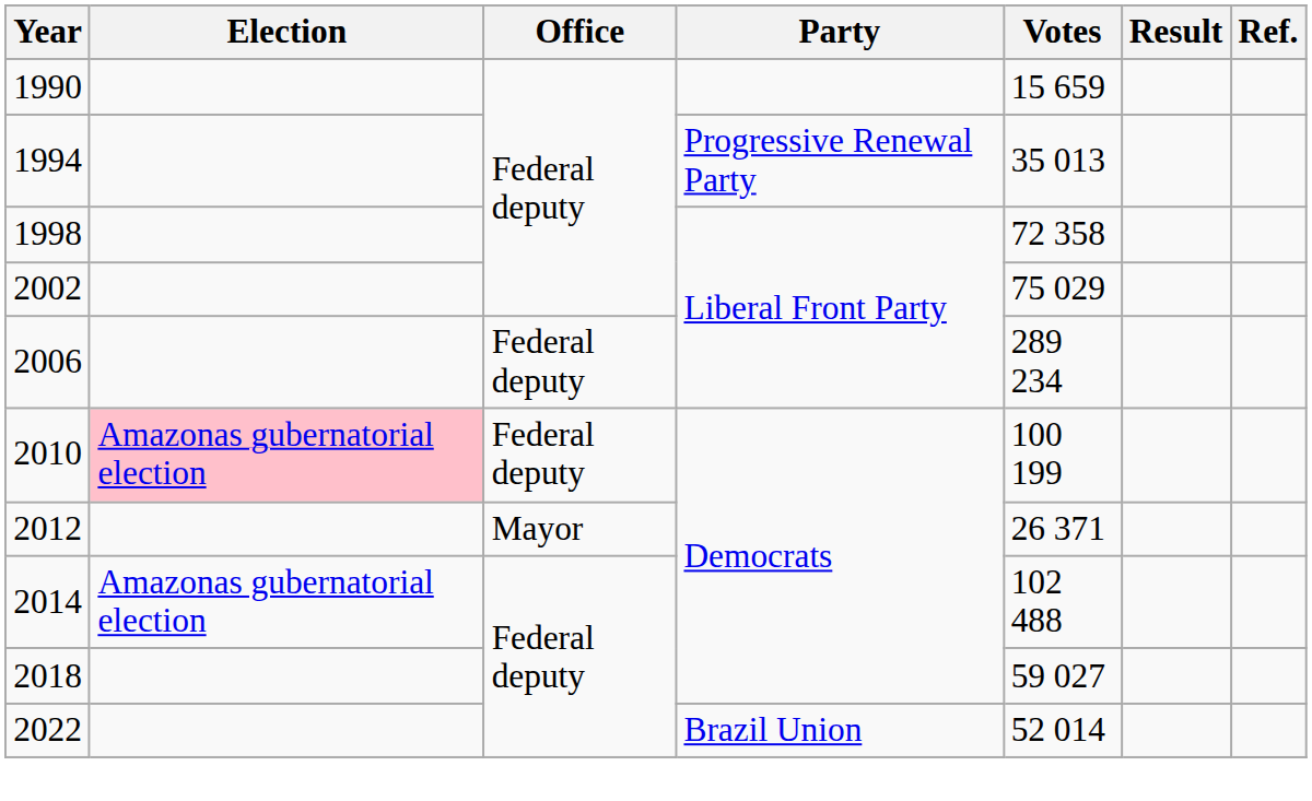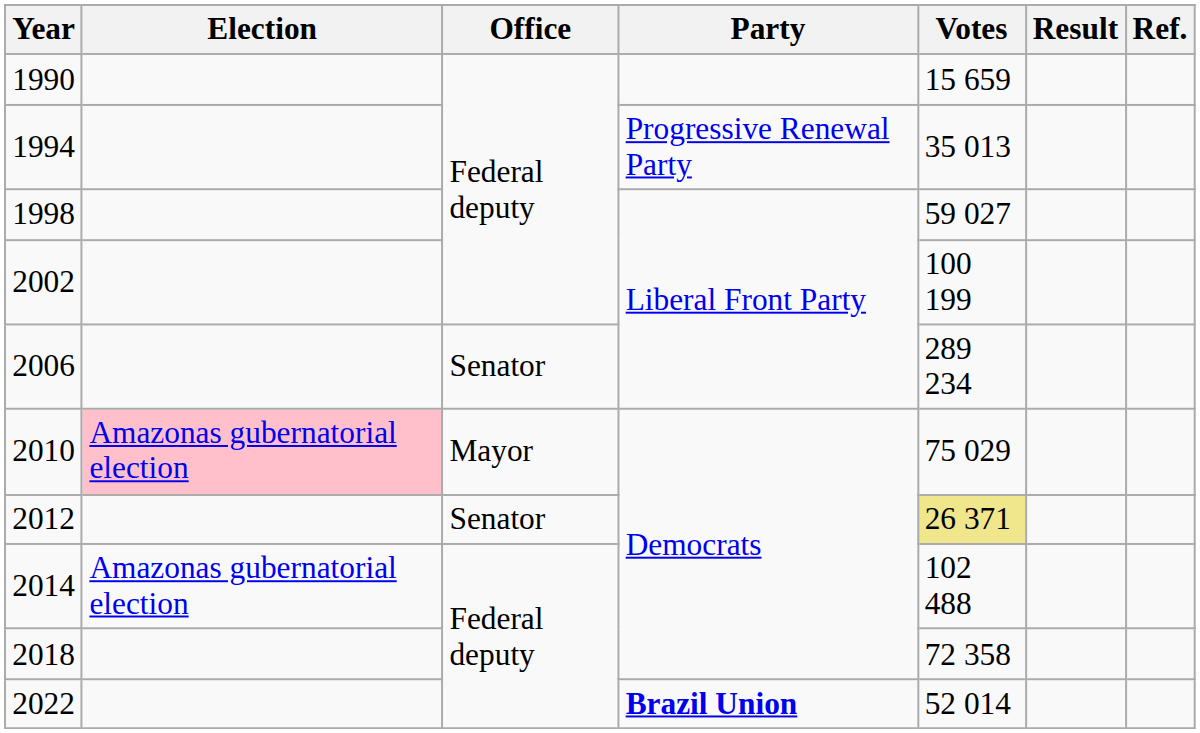1998 | Votes: 72 358 -> 59 027
2002 | Votes: 75 029 -> 100 199
2006 | Office: Federal deputy -> Senator
2010 | Office: Federal deputy -> Mayor
2010 | Votes: 100 199 -> 75 029
2012 | Office: Mayor -> Senator
2012 | Votes: no background -> khaki background
2018 | Votes: 59 027 -> 72 358
2022 | Party: normal -> bold
